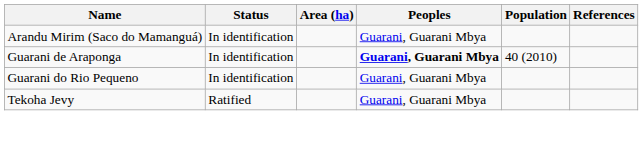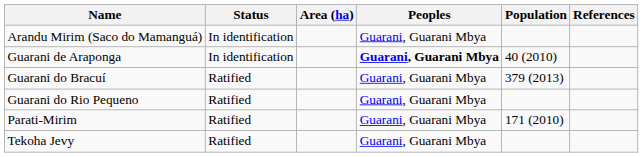+ row: Guarani do Bracuí | Ratified | Guarani, Guarani Mbya | 379 (2013)
Guarani do Rio Pequeno | Status: In identification -> Ratified
+ row: Parati-Mirim | Ratified | Guarani, Guarani Mbya | 171 (2010)
